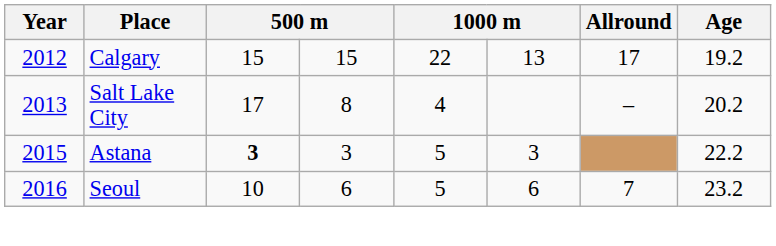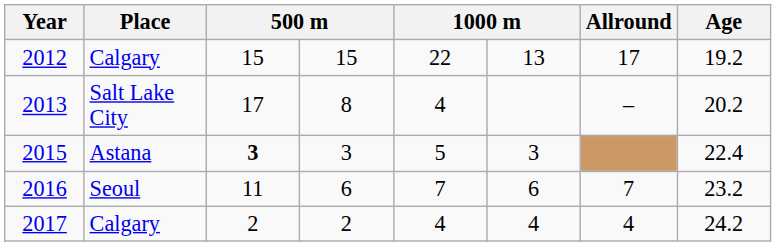2015 | Age: 22.2 -> 22.4
2016 | column 3: 10 -> 11
2016 | column 5: 5 -> 7
+ row: 2017 | Calgary | 2 | 2 | 4 | 4 | 4 | 24.2
